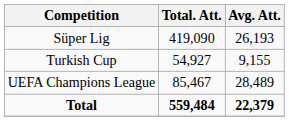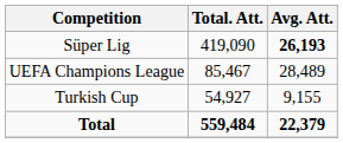Süper Lig | Avg. Att.: normal -> bold
rows swapped: Turkish Cup <-> UEFA Champions League
